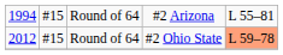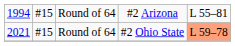Round of 64 / #2 Ohio State | column 1: 2012 -> 2021
